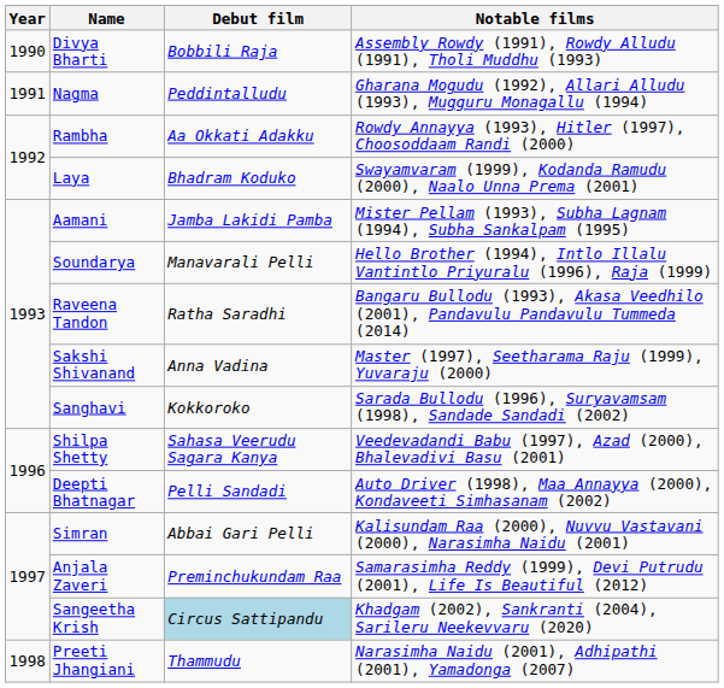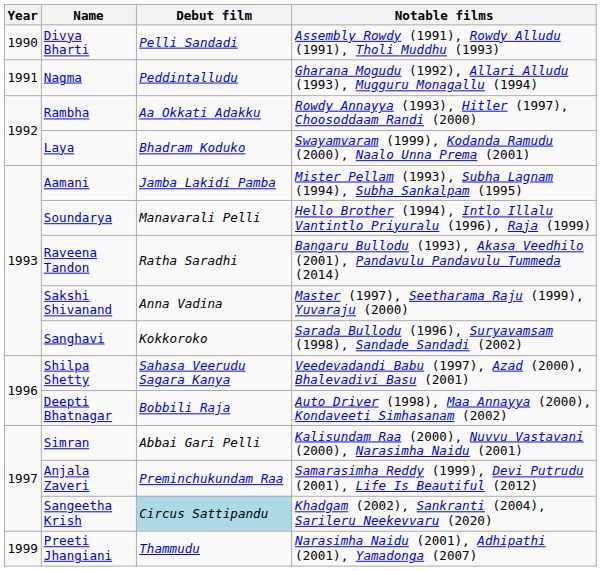Divya Bharti | Debut film: Bobbili Raja -> Pelli Sandadi
Deepti Bhatnagar | Debut film: Pelli Sandadi -> Bobbili Raja
Preeti Jhangiani | Year: 1998 -> 1999
